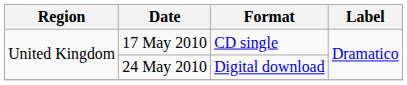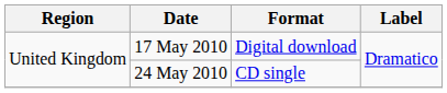17 May 2010 | Format: CD single -> Digital download
24 May 2010 | Format: Digital download -> CD single
